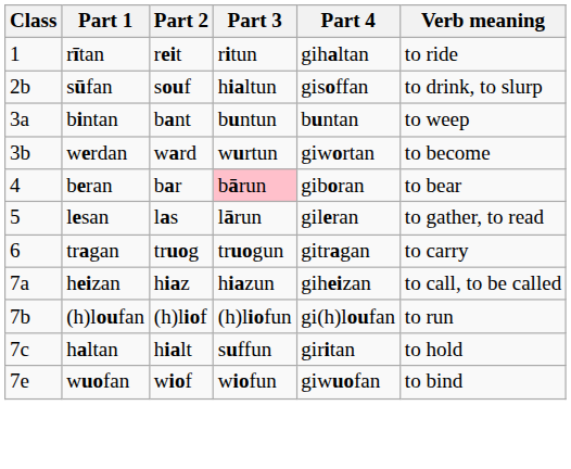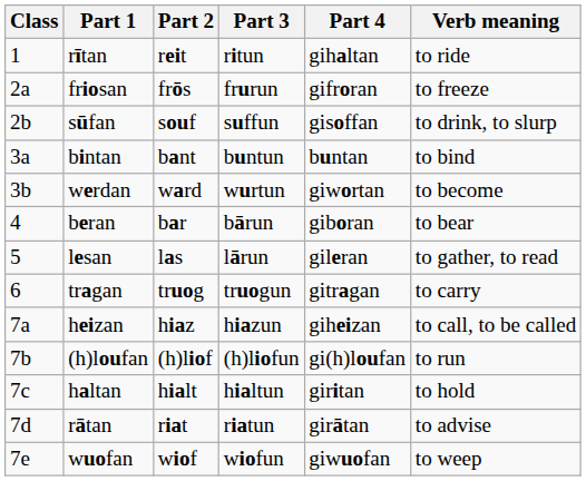+ row: 2a | friosan | frōs | frurun | gifroran | to freeze
sūfan | Part 3: hialtun -> suffun
bintan | Verb meaning: to weep -> to bind
beran | Part 3: pink background -> no background
haltan | Part 3: suffun -> hialtun
+ row: 7d | rātan | riat | riatun | girātan | to advise
wuofan | Verb meaning: to bind -> to weep
